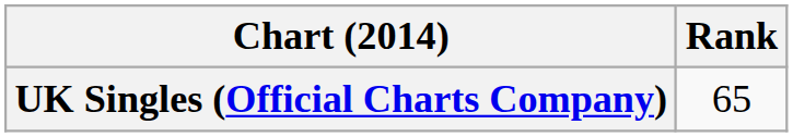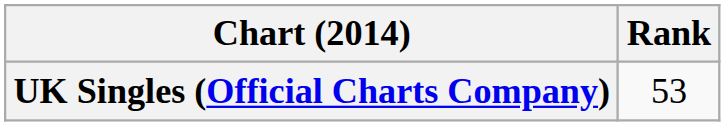UK Singles (Official Charts Company) | Rank: 65 -> 53
